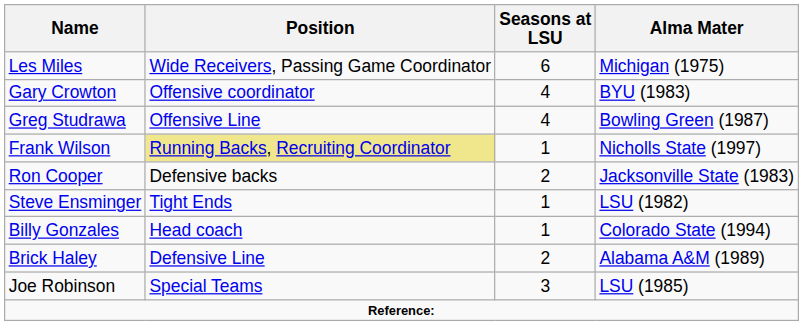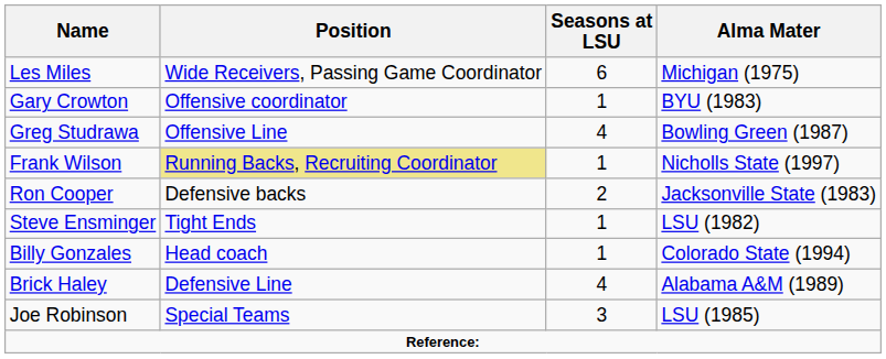Gary Crowton | Seasons at LSU: 4 -> 1
Brick Haley | Seasons at LSU: 2 -> 4
